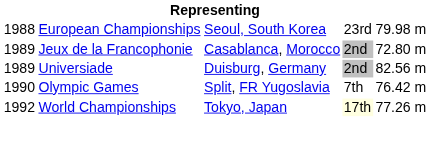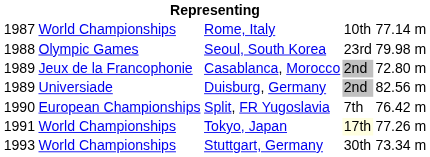+ row: 1987 | World Championships | Rome, Italy | 10th | 77.14 m
Seoul, South Korea | column 2: European Championships -> Olympic Games
Split, FR Yugoslavia | column 2: Olympic Games -> European Championships
Tokyo, Japan | column 1: 1992 -> 1991
+ row: 1993 | World Championships | Stuttgart, Germany | 30th | 73.34 m
